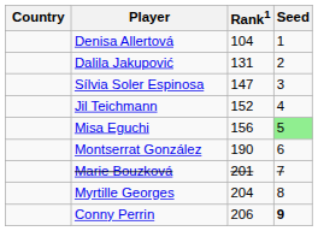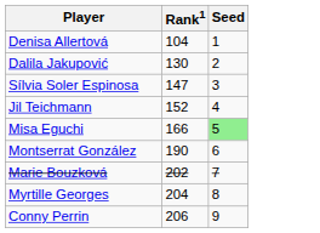- column: Country
Dalila Jakupović | Rank1: 131 -> 130
Misa Eguchi | Rank1: 156 -> 166
Marie Bouzková | Rank1: 201 -> 202
Conny Perrin | Seed: bold -> normal
